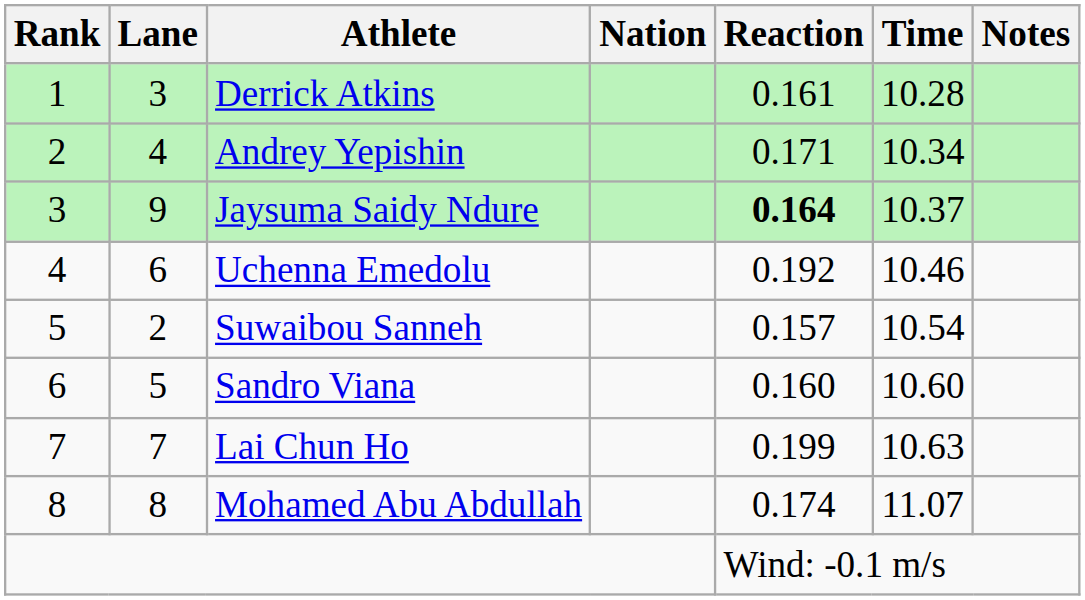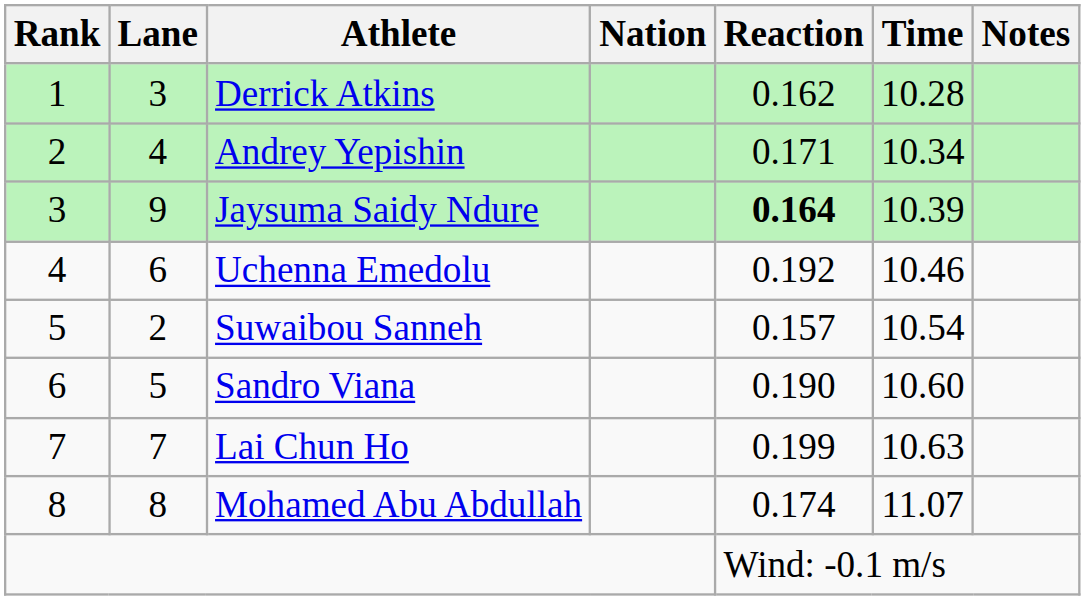Derrick Atkins | Reaction: 0.161 -> 0.162
Jaysuma Saidy Ndure | Time: 10.37 -> 10.39
Sandro Viana | Reaction: 0.160 -> 0.190
